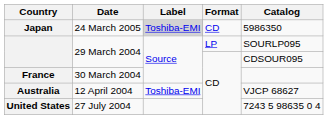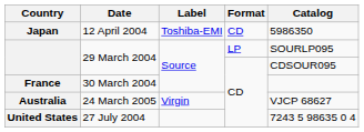Japan | Date: 24 March 2005 -> 12 April 2004
Japan | Label: lightgrey background -> no background
Australia | Date: 12 April 2004 -> 24 March 2005
Australia | Label: Toshiba-EMI -> Virgin
